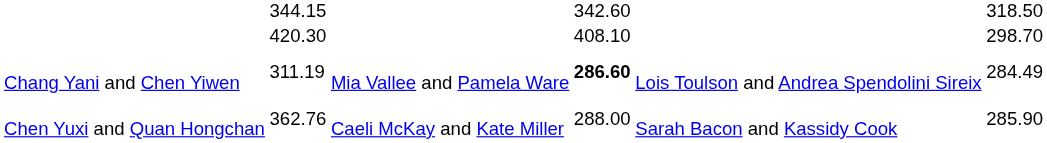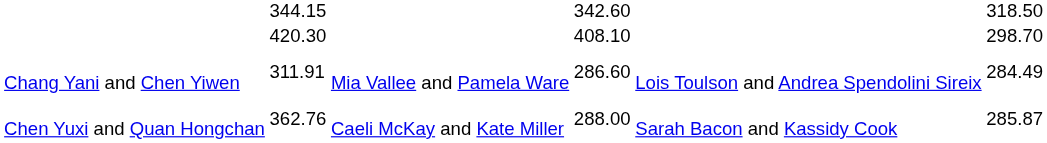Chang Yani and Chen Yiwen | column 3: 311.19 -> 311.91
Chang Yani and Chen Yiwen | column 5: bold -> normal
Chen Yuxi and Quan Hongchan | column 7: 285.90 -> 285.87
